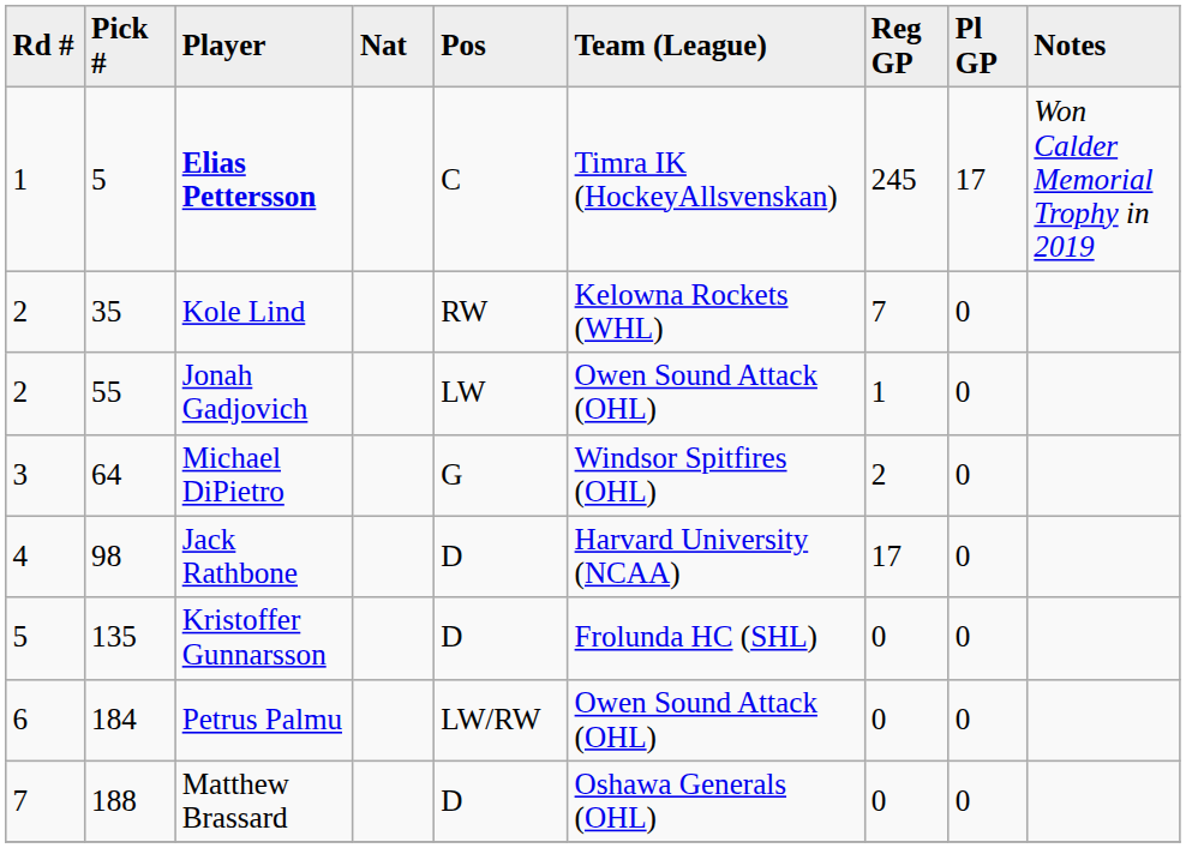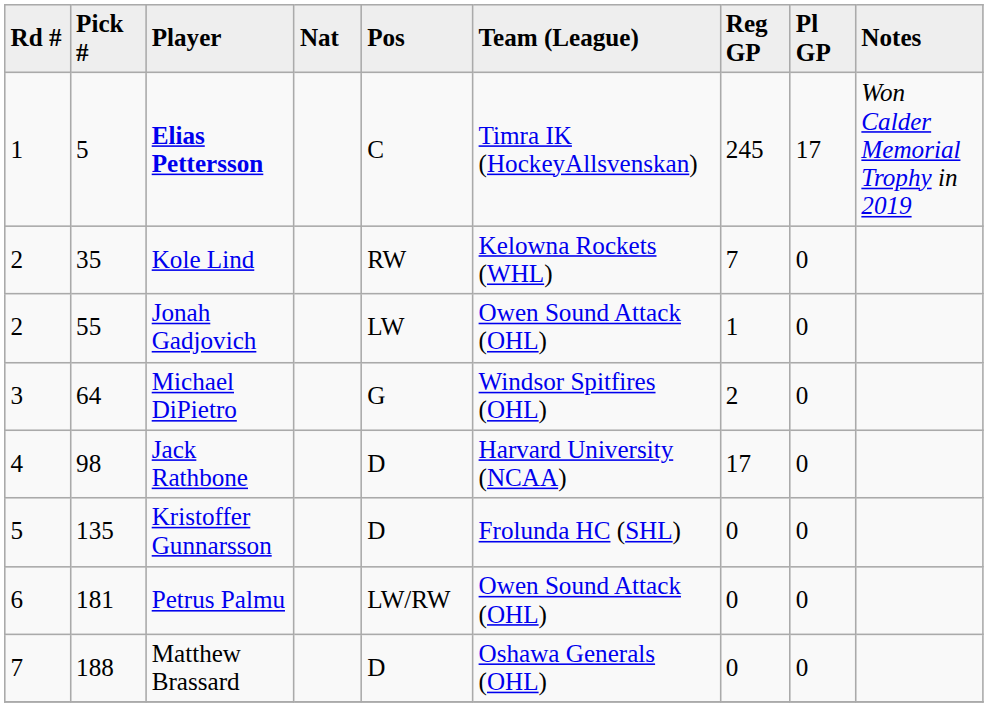Petrus Palmu | Pick #: 184 -> 181
